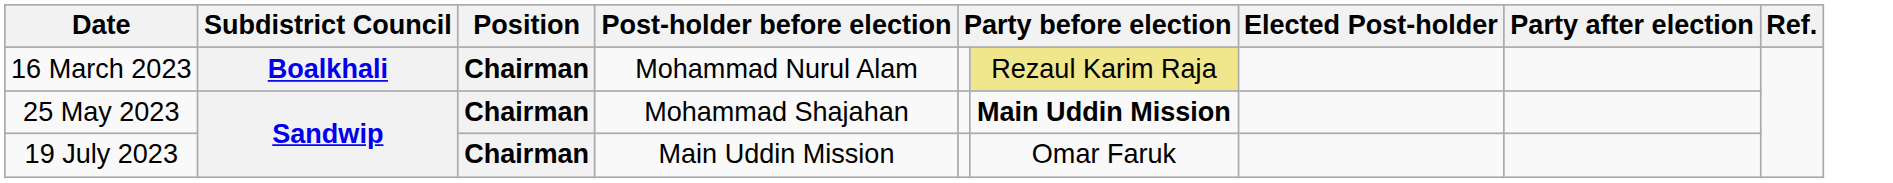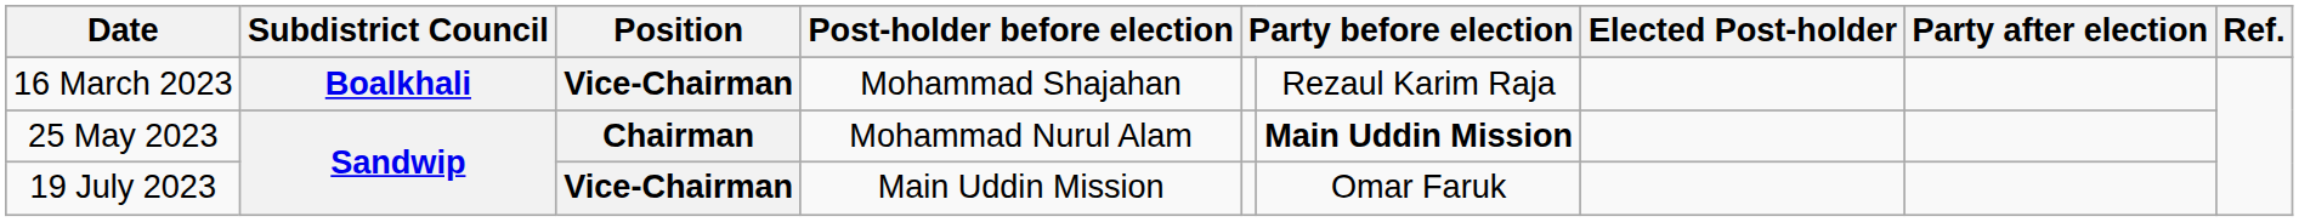16 March 2023 | Position: Chairman -> Vice-Chairman
16 March 2023 | Post-holder before election: Mohammad Nurul Alam -> Mohammad Shajahan
16 March 2023 | column 6: khaki background -> no background
25 May 2023 | Post-holder before election: Mohammad Shajahan -> Mohammad Nurul Alam
19 July 2023 | Position: Chairman -> Vice-Chairman
